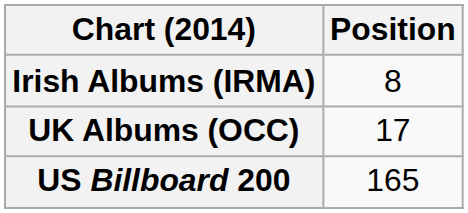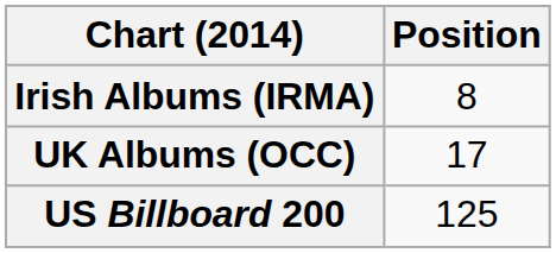US Billboard 200 | Position: 165 -> 125
